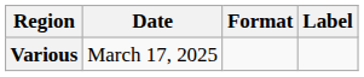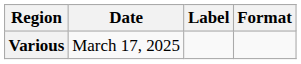columns swapped: Format <-> Label
